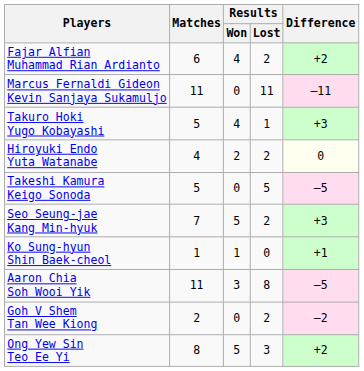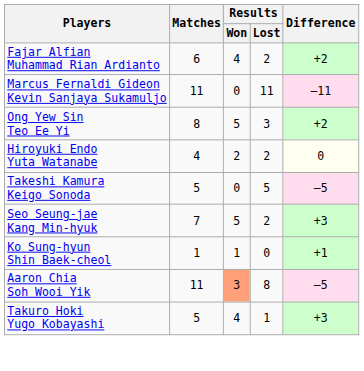rows swapped: Takuro Hoki Yugo Kobayashi <-> Ong Yew Sin Teo Ee Yi
Aaron Chia Soh Wooi Yik | Results / Won: no background -> lightsalmon background
- row: Goh V Shem Tan Wee Kiong | 2 | 0 | 2 | –2
